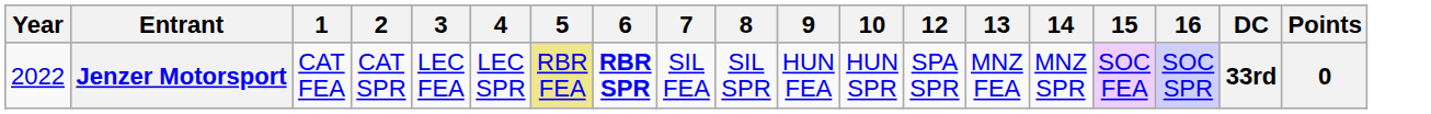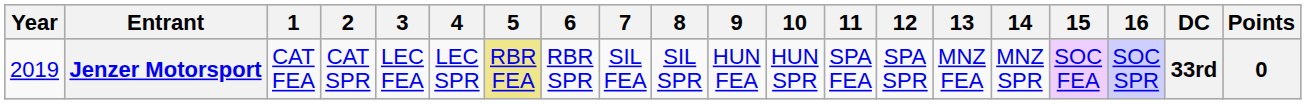+ column: 11 | SPA FEA
Jenzer Motorsport | Year: 2022 -> 2019
Jenzer Motorsport | 6: bold -> normal
